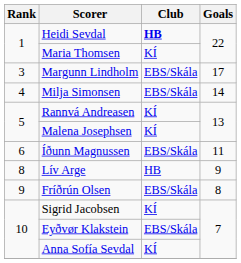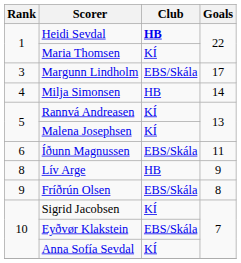Milja Simonsen | Club: EBS/Skála -> HB
